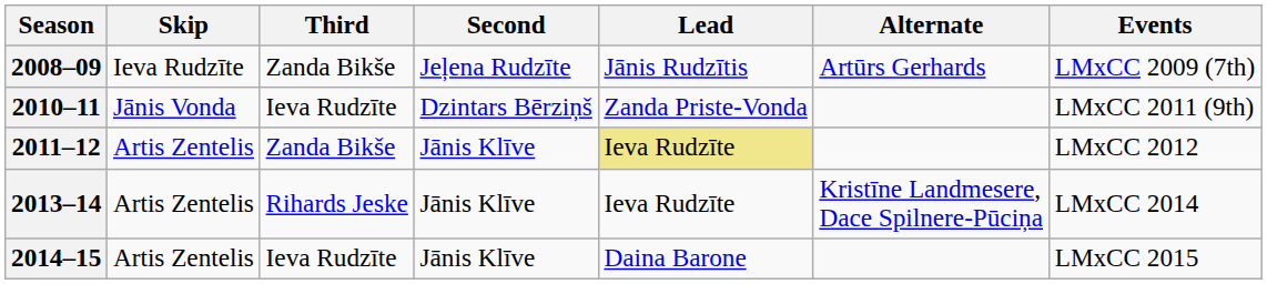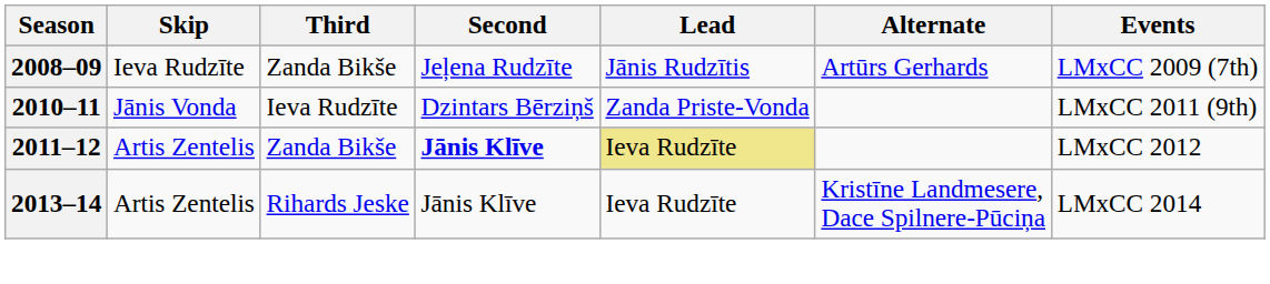2011–12 | Second: normal -> bold
- row: 2014–15 | Artis Zentelis | Ieva Rudzīte | Jānis Klīve | Daina Barone | LMxCC 2015
